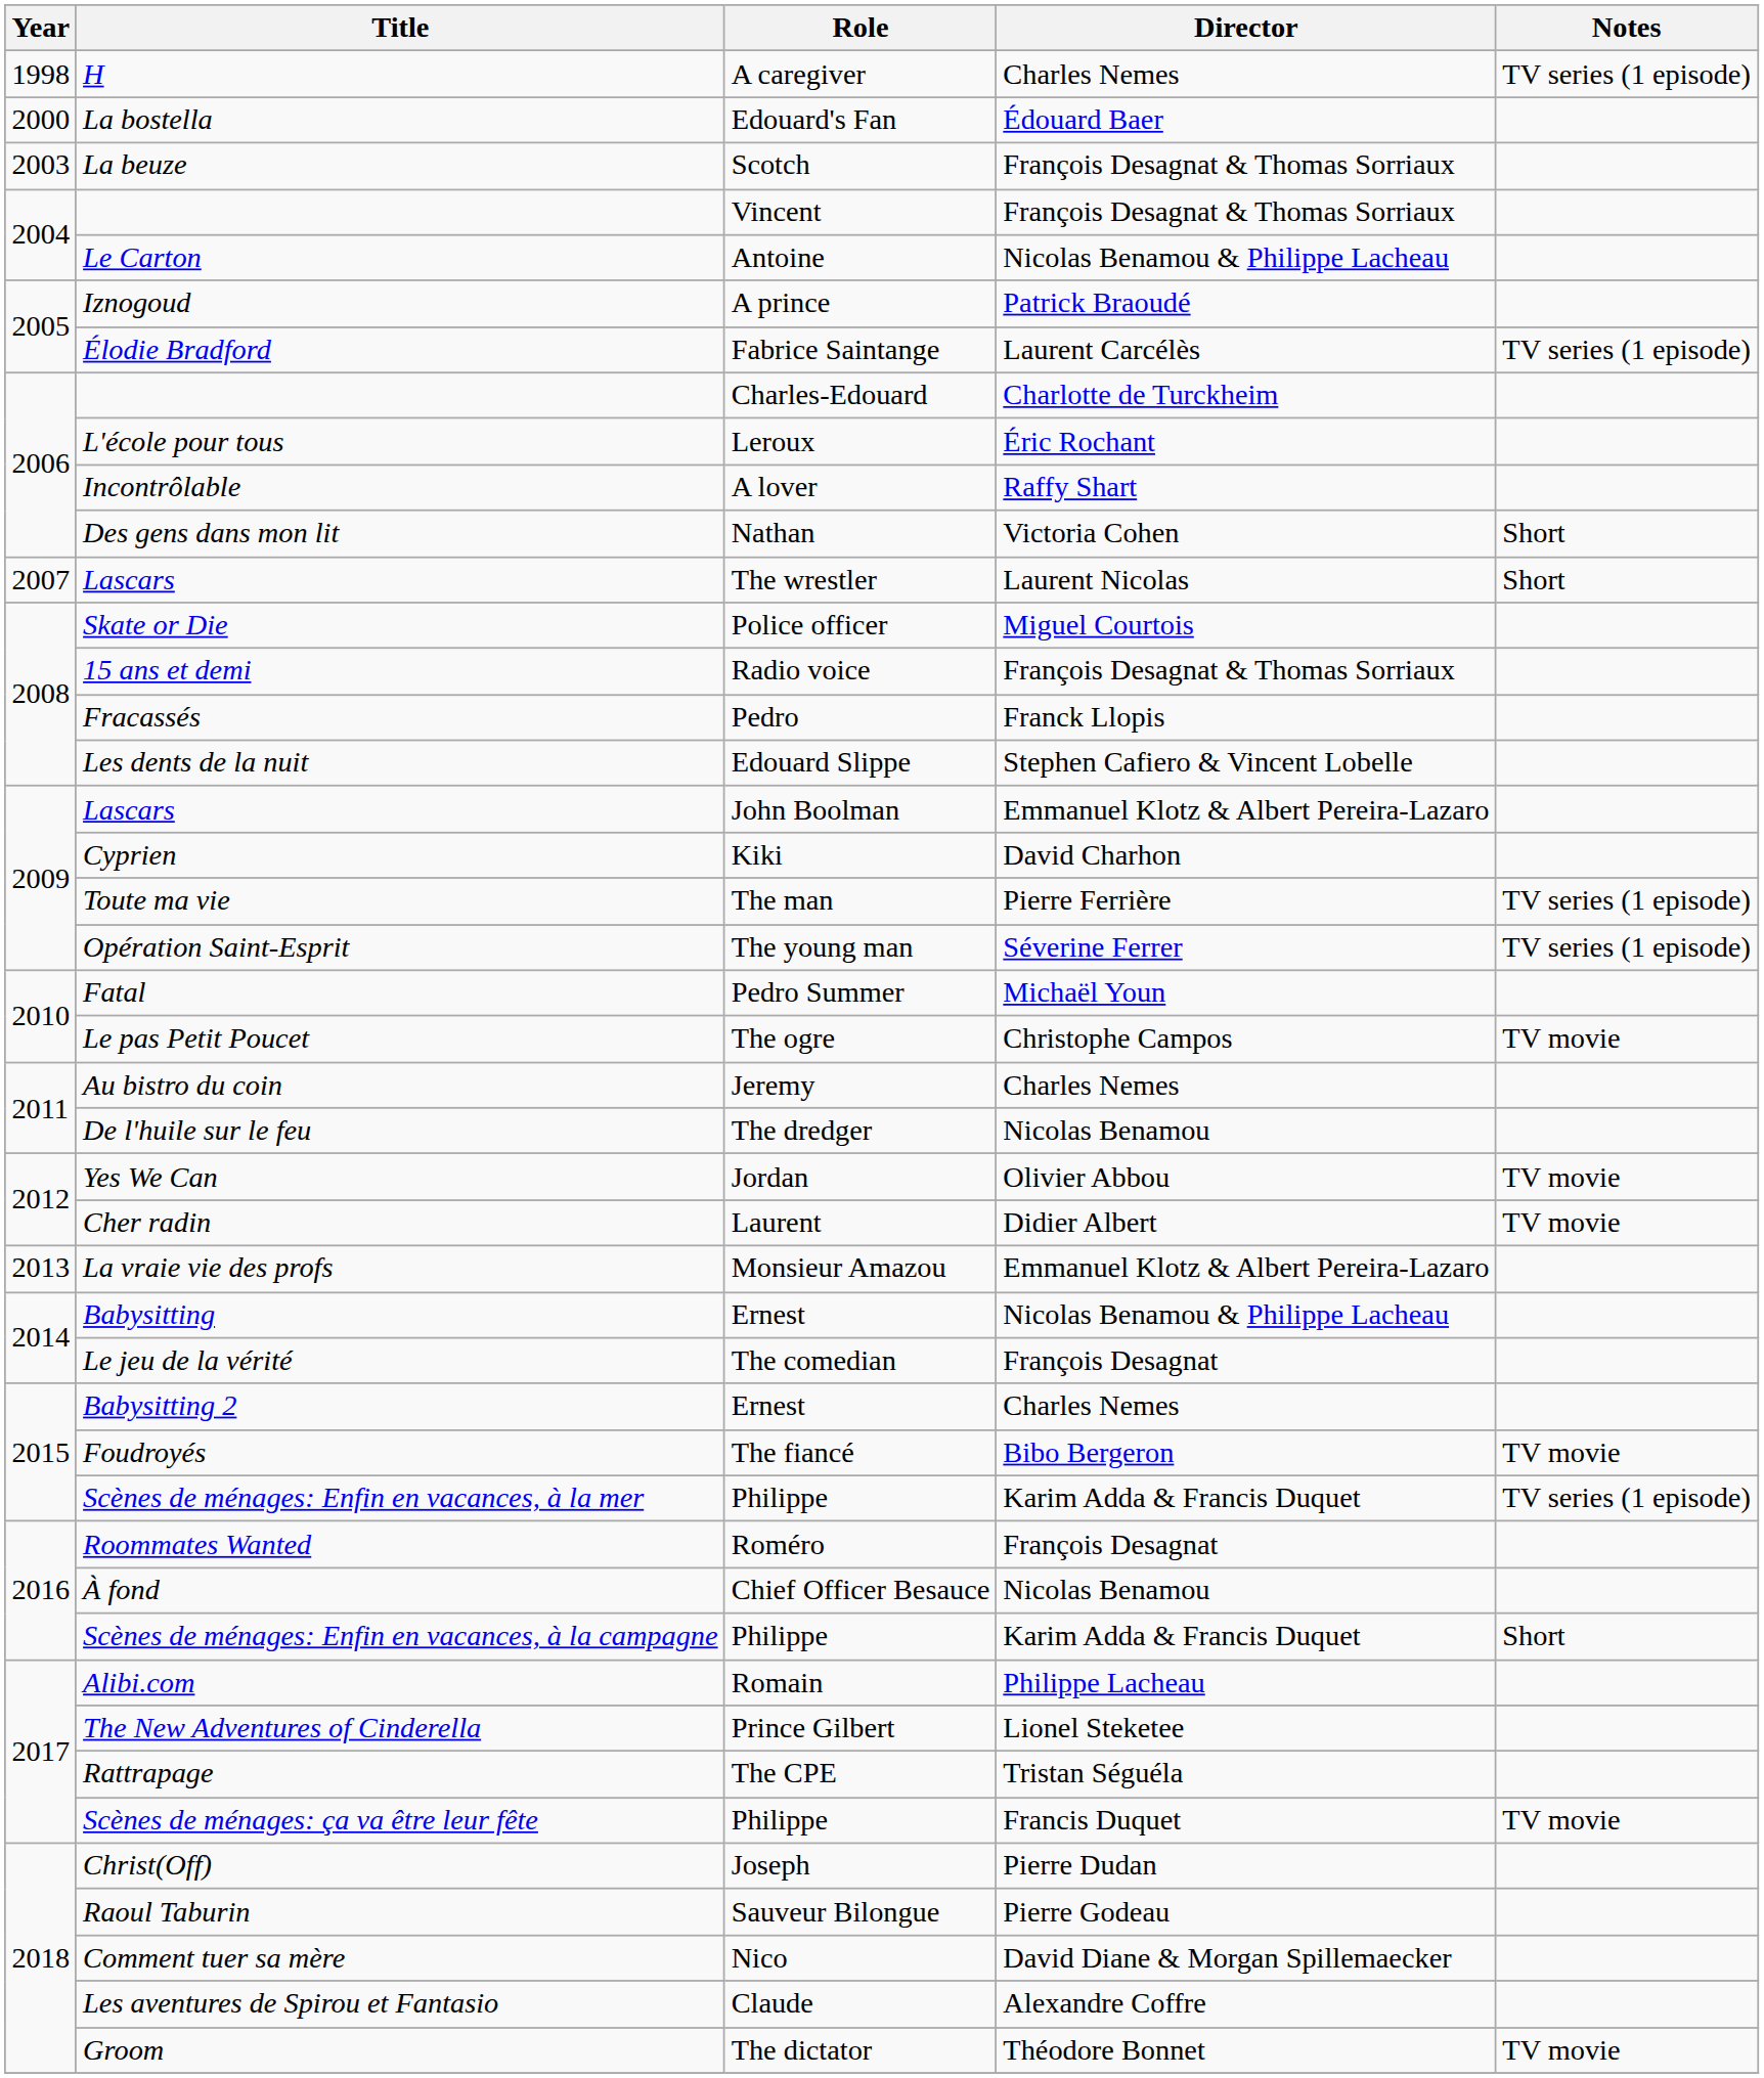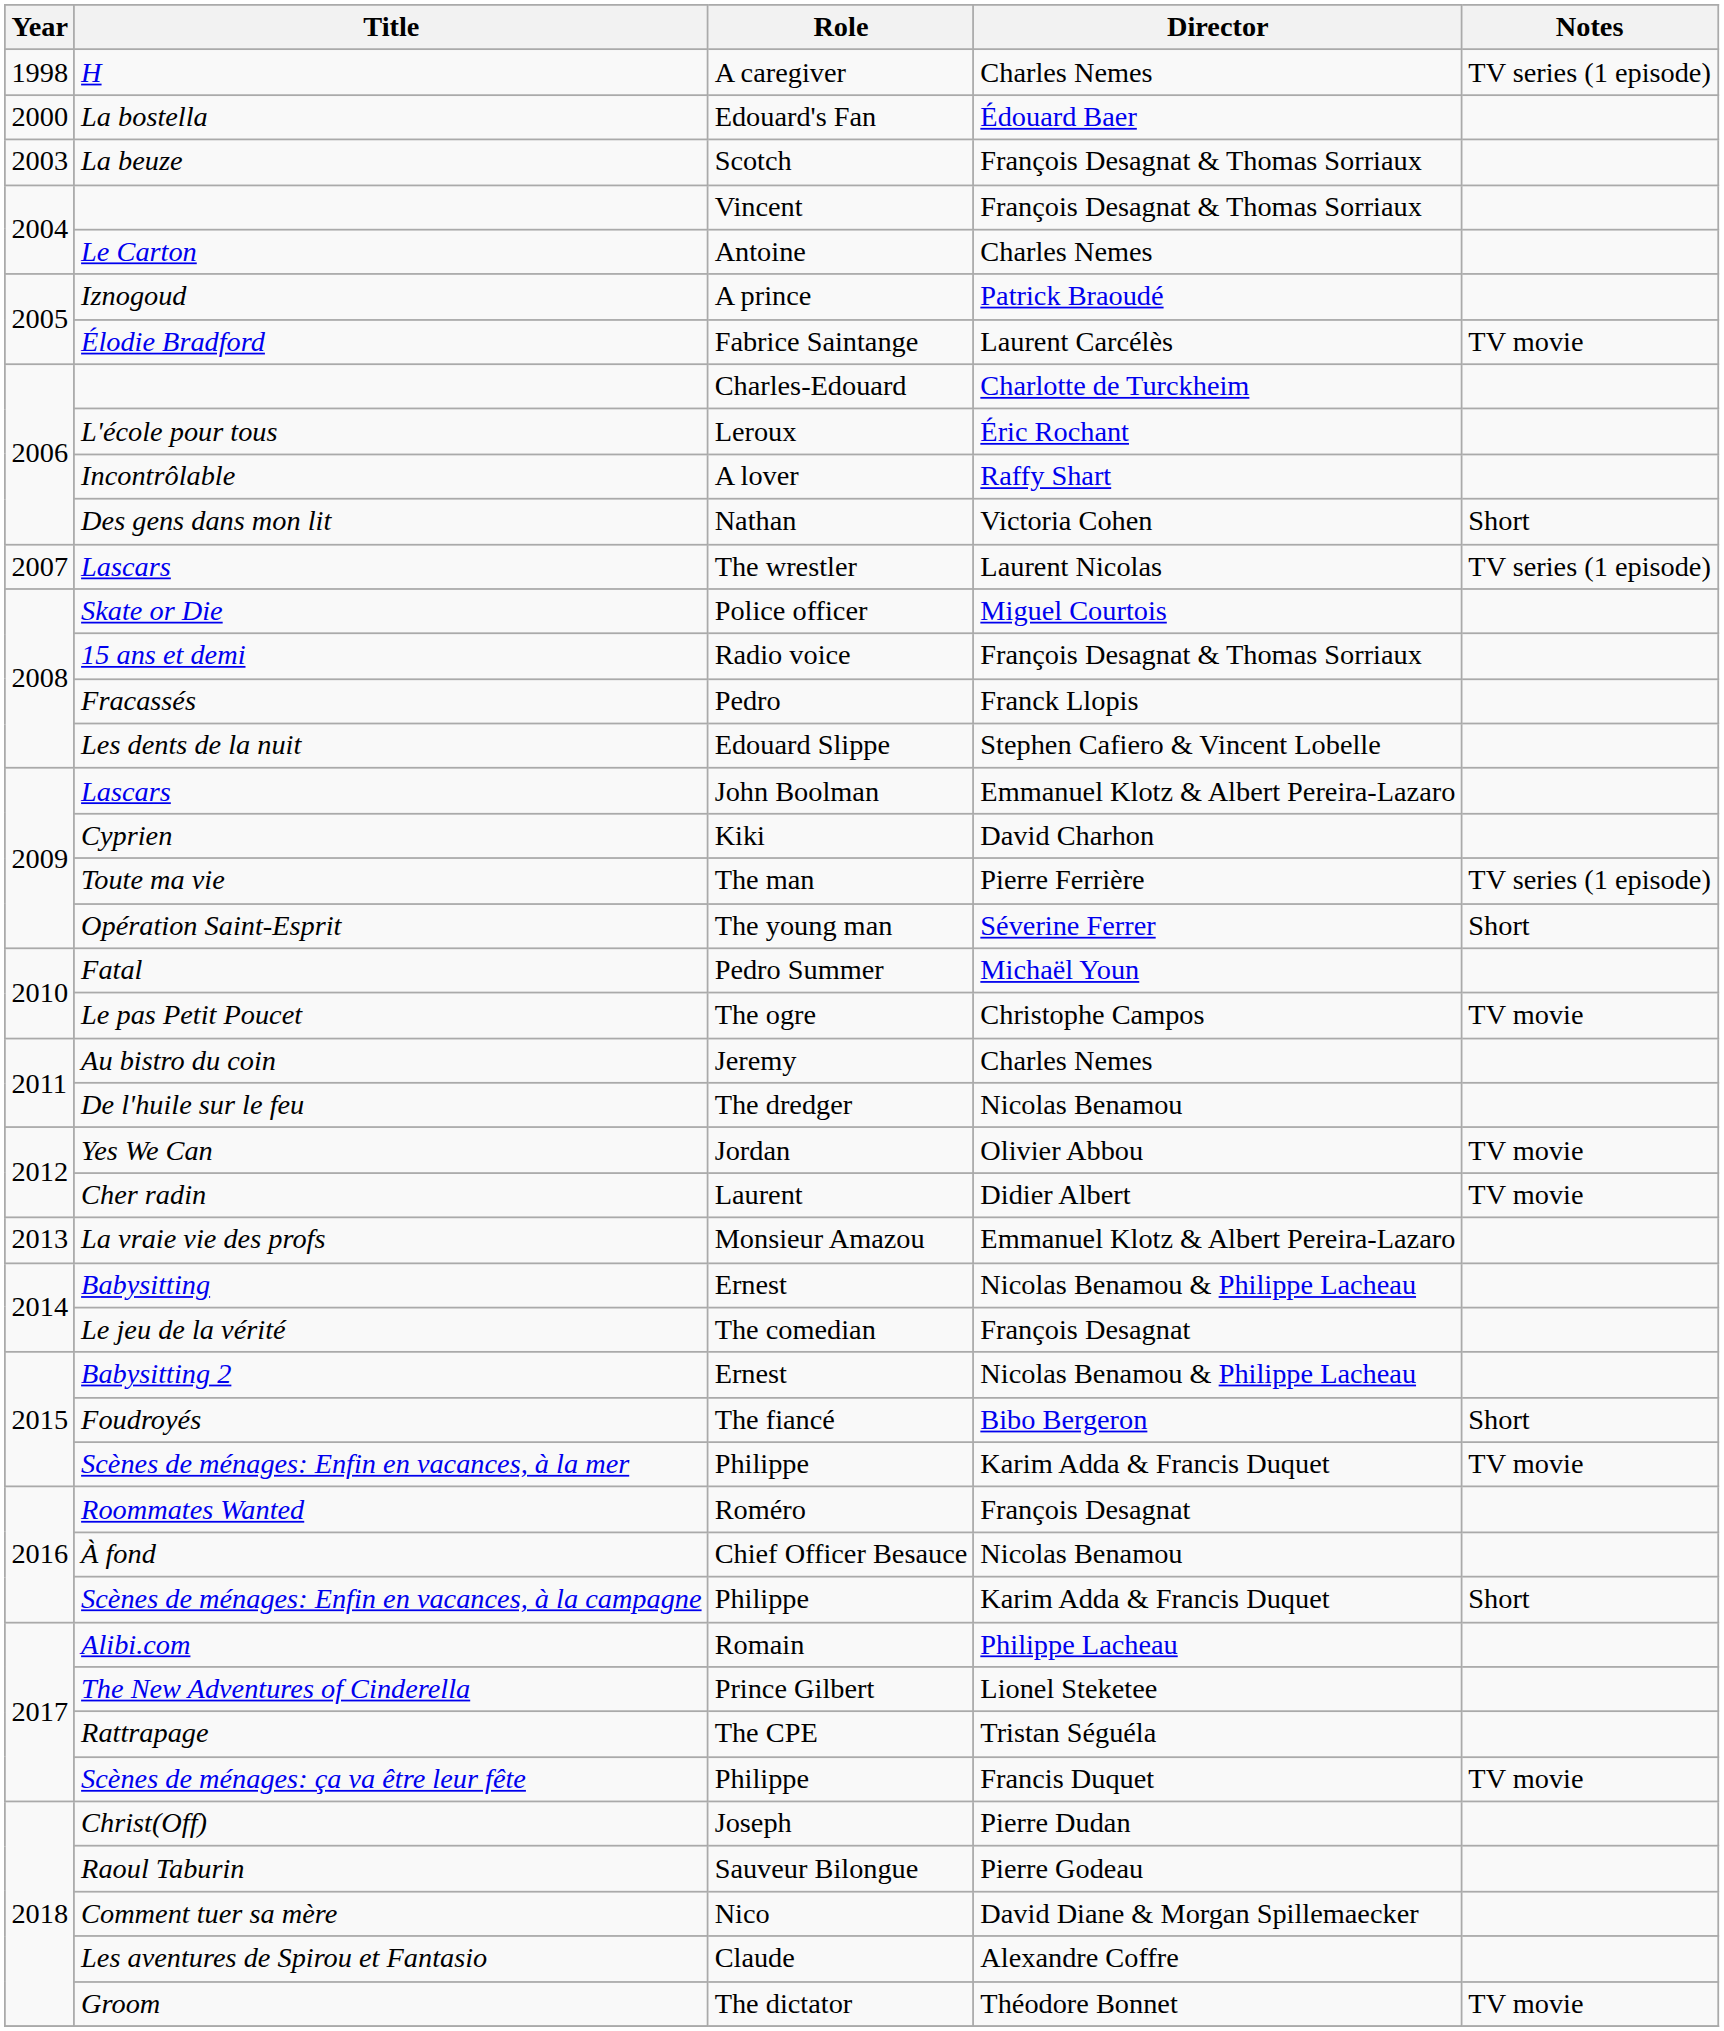Le Carton | Director: Nicolas Benamou & Philippe Lacheau -> Charles Nemes
Élodie Bradford | Notes: TV series (1 episode) -> TV movie
Lascars / The wrestler | Notes: Short -> TV series (1 episode)
Opération Saint-Esprit | Notes: TV series (1 episode) -> Short
Babysitting 2 | Director: Charles Nemes -> Nicolas Benamou & Philippe Lacheau
Foudroyés | Notes: TV movie -> Short
Scènes de ménages: Enfin en vacances, à la mer | Notes: TV series (1 episode) -> TV movie
